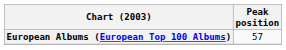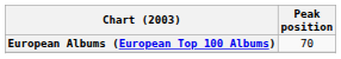European Albums (European Top 100 Albums) | Peak position: 57 -> 70
